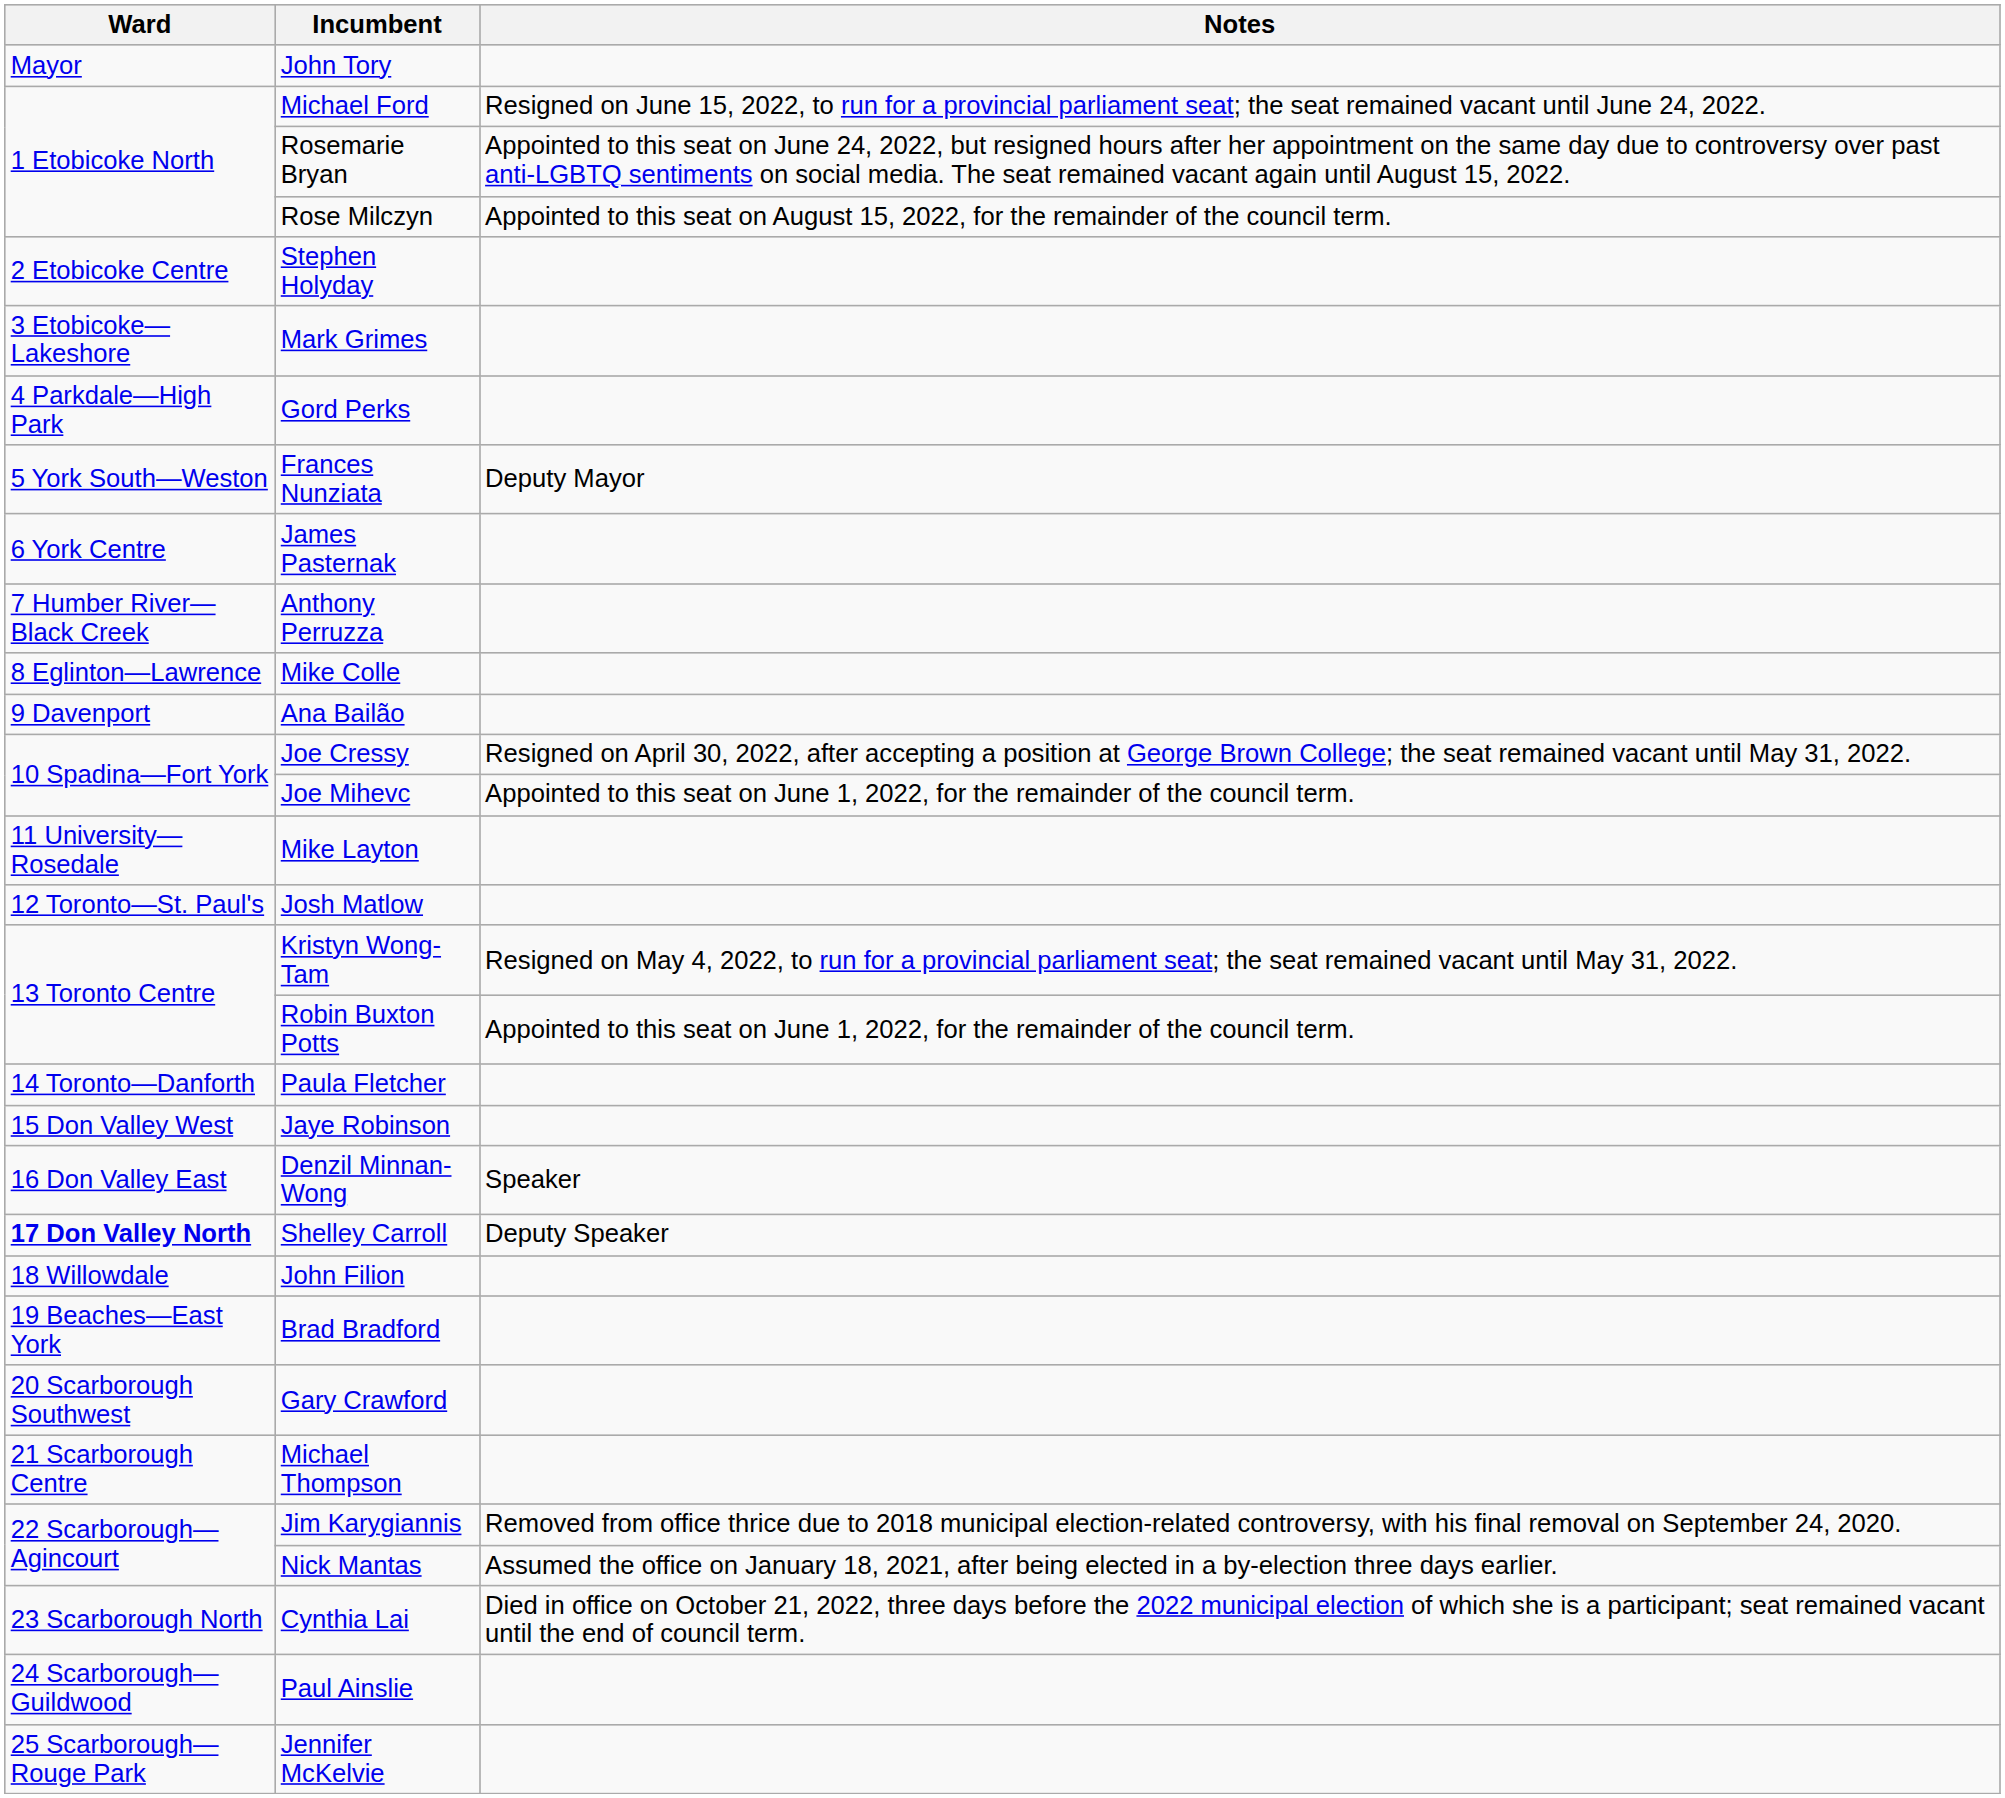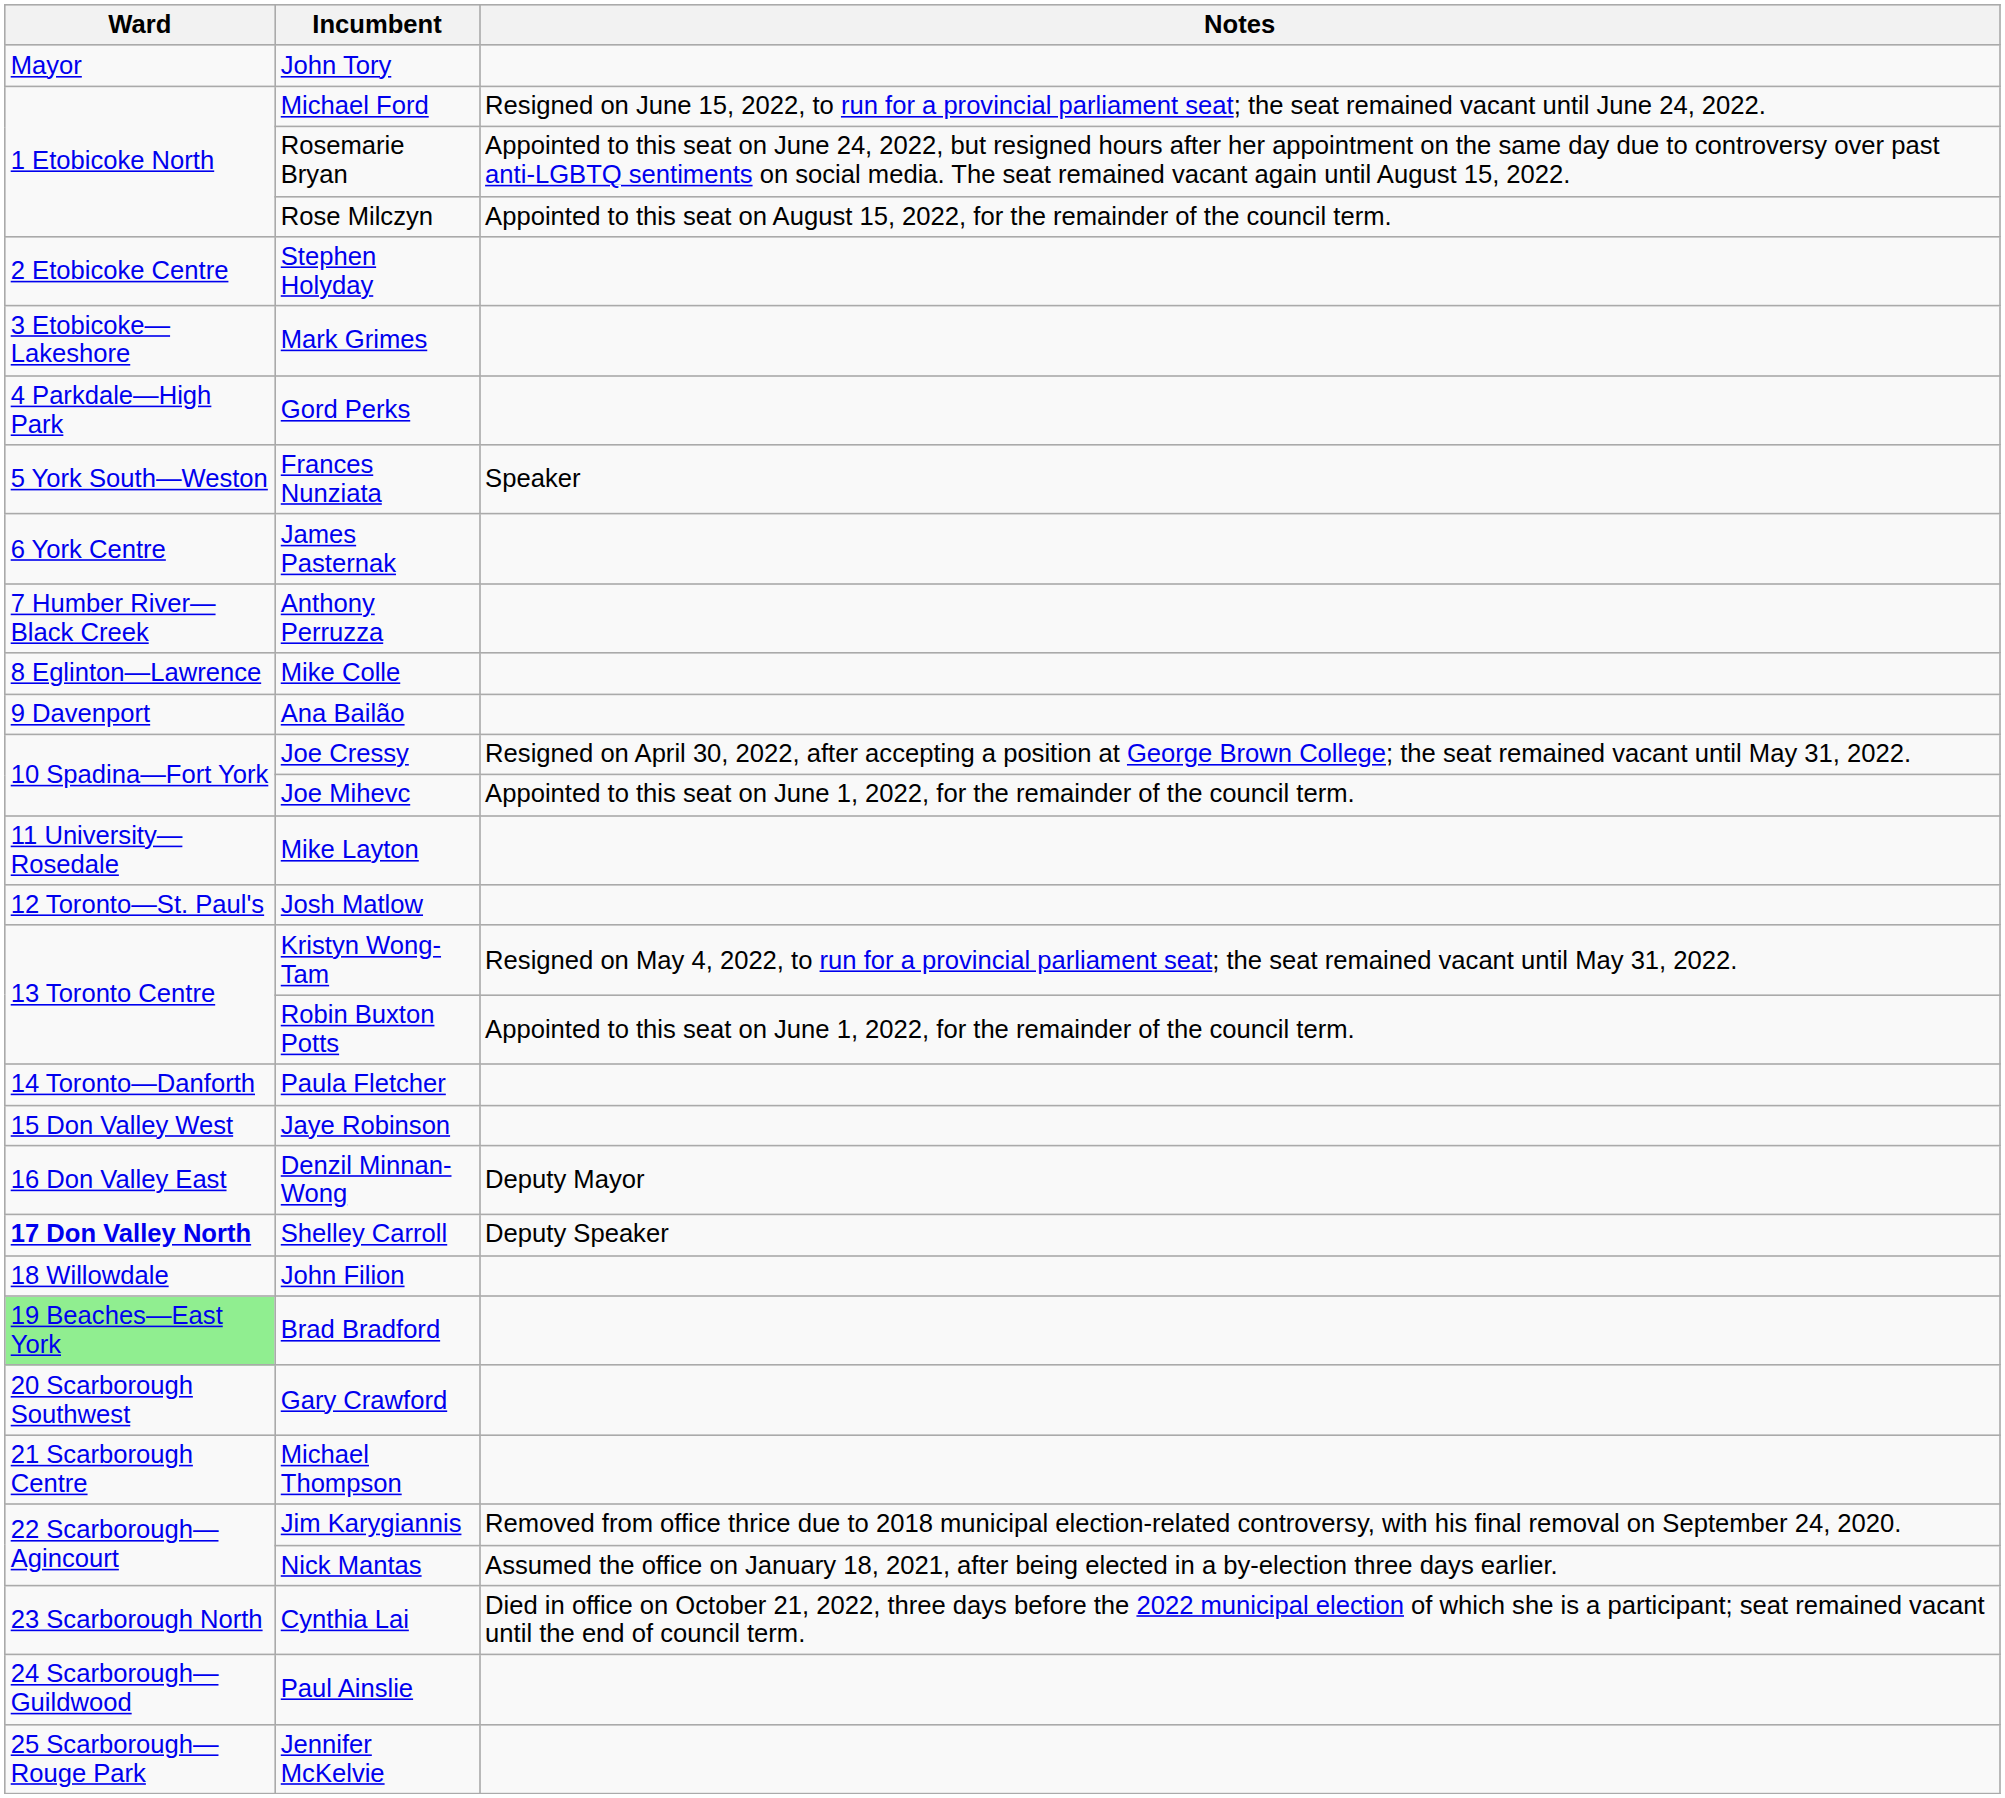Frances Nunziata | Notes: Deputy Mayor -> Speaker
Denzil Minnan-Wong | Notes: Speaker -> Deputy Mayor
Brad Bradford | Ward: no background -> lightgreen background
